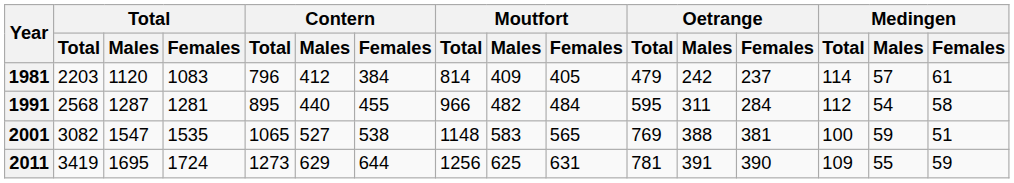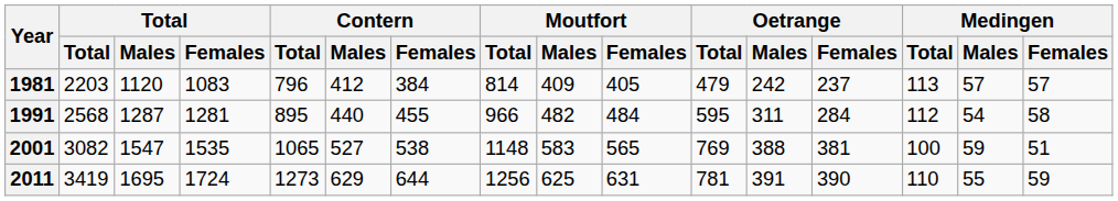1981 | Medingen / Total: 114 -> 113
1981 | Medingen / Females: 61 -> 57
2011 | Medingen / Total: 109 -> 110
